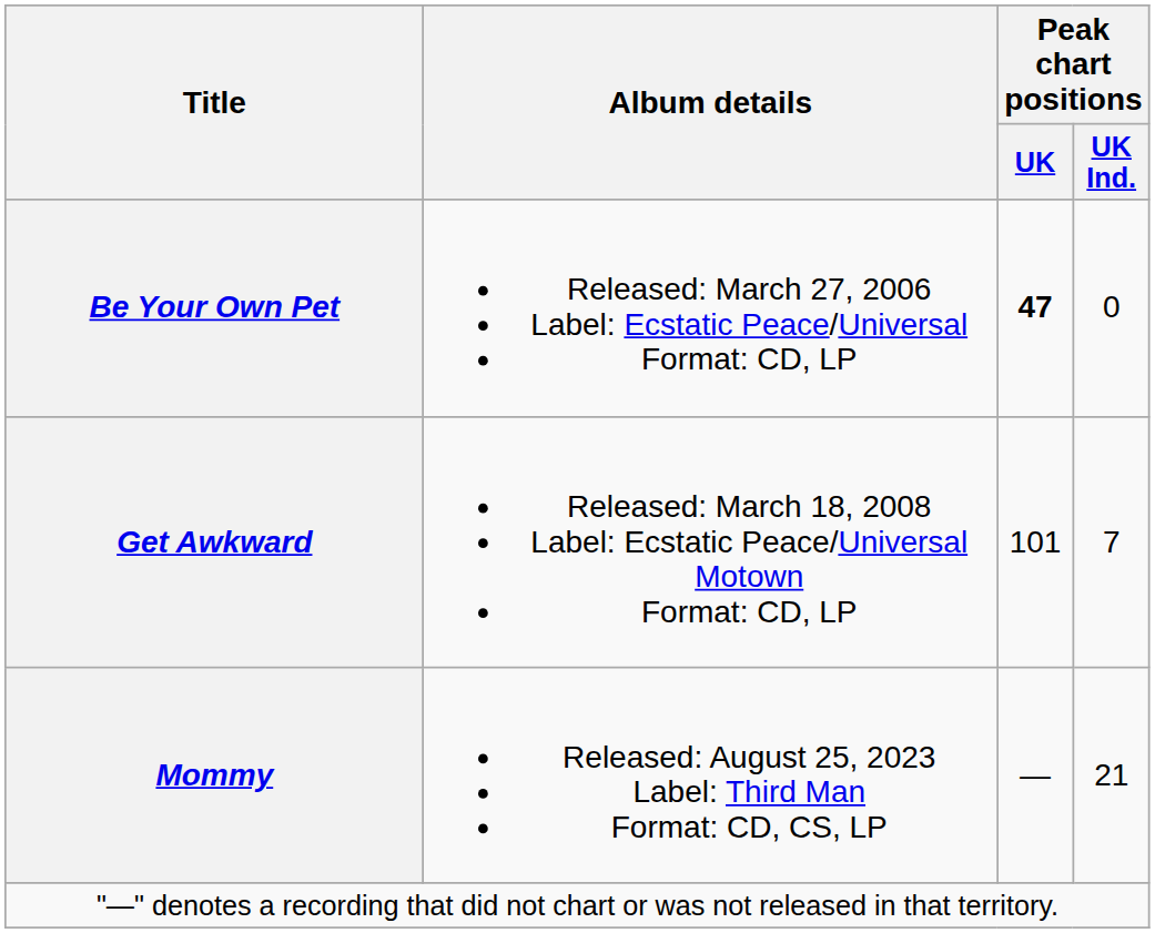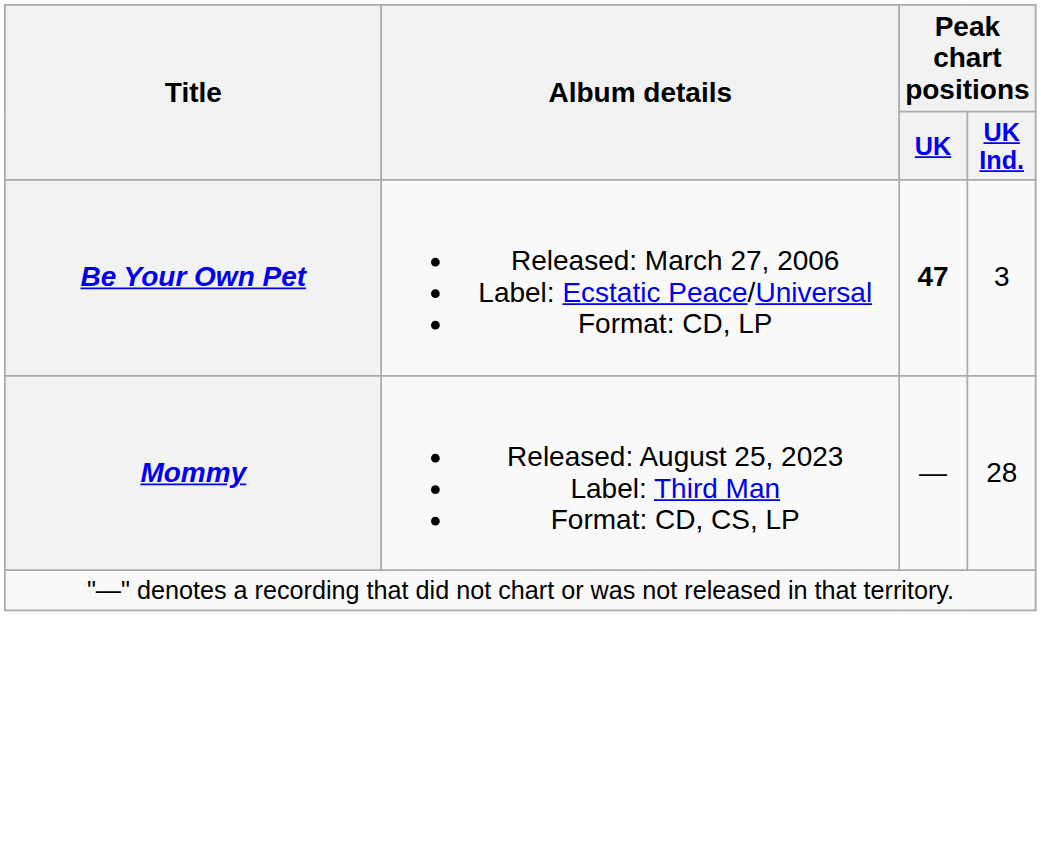Be Your Own Pet | Peak chart positions / UK Ind.: 0 -> 3
- row: Get Awkward | Released: March 18, 2008 Label: Ecstatic Peace/Universal Motown Format: CD, LP | 101 | 7
Mommy | Peak chart positions / UK Ind.: 21 -> 28
